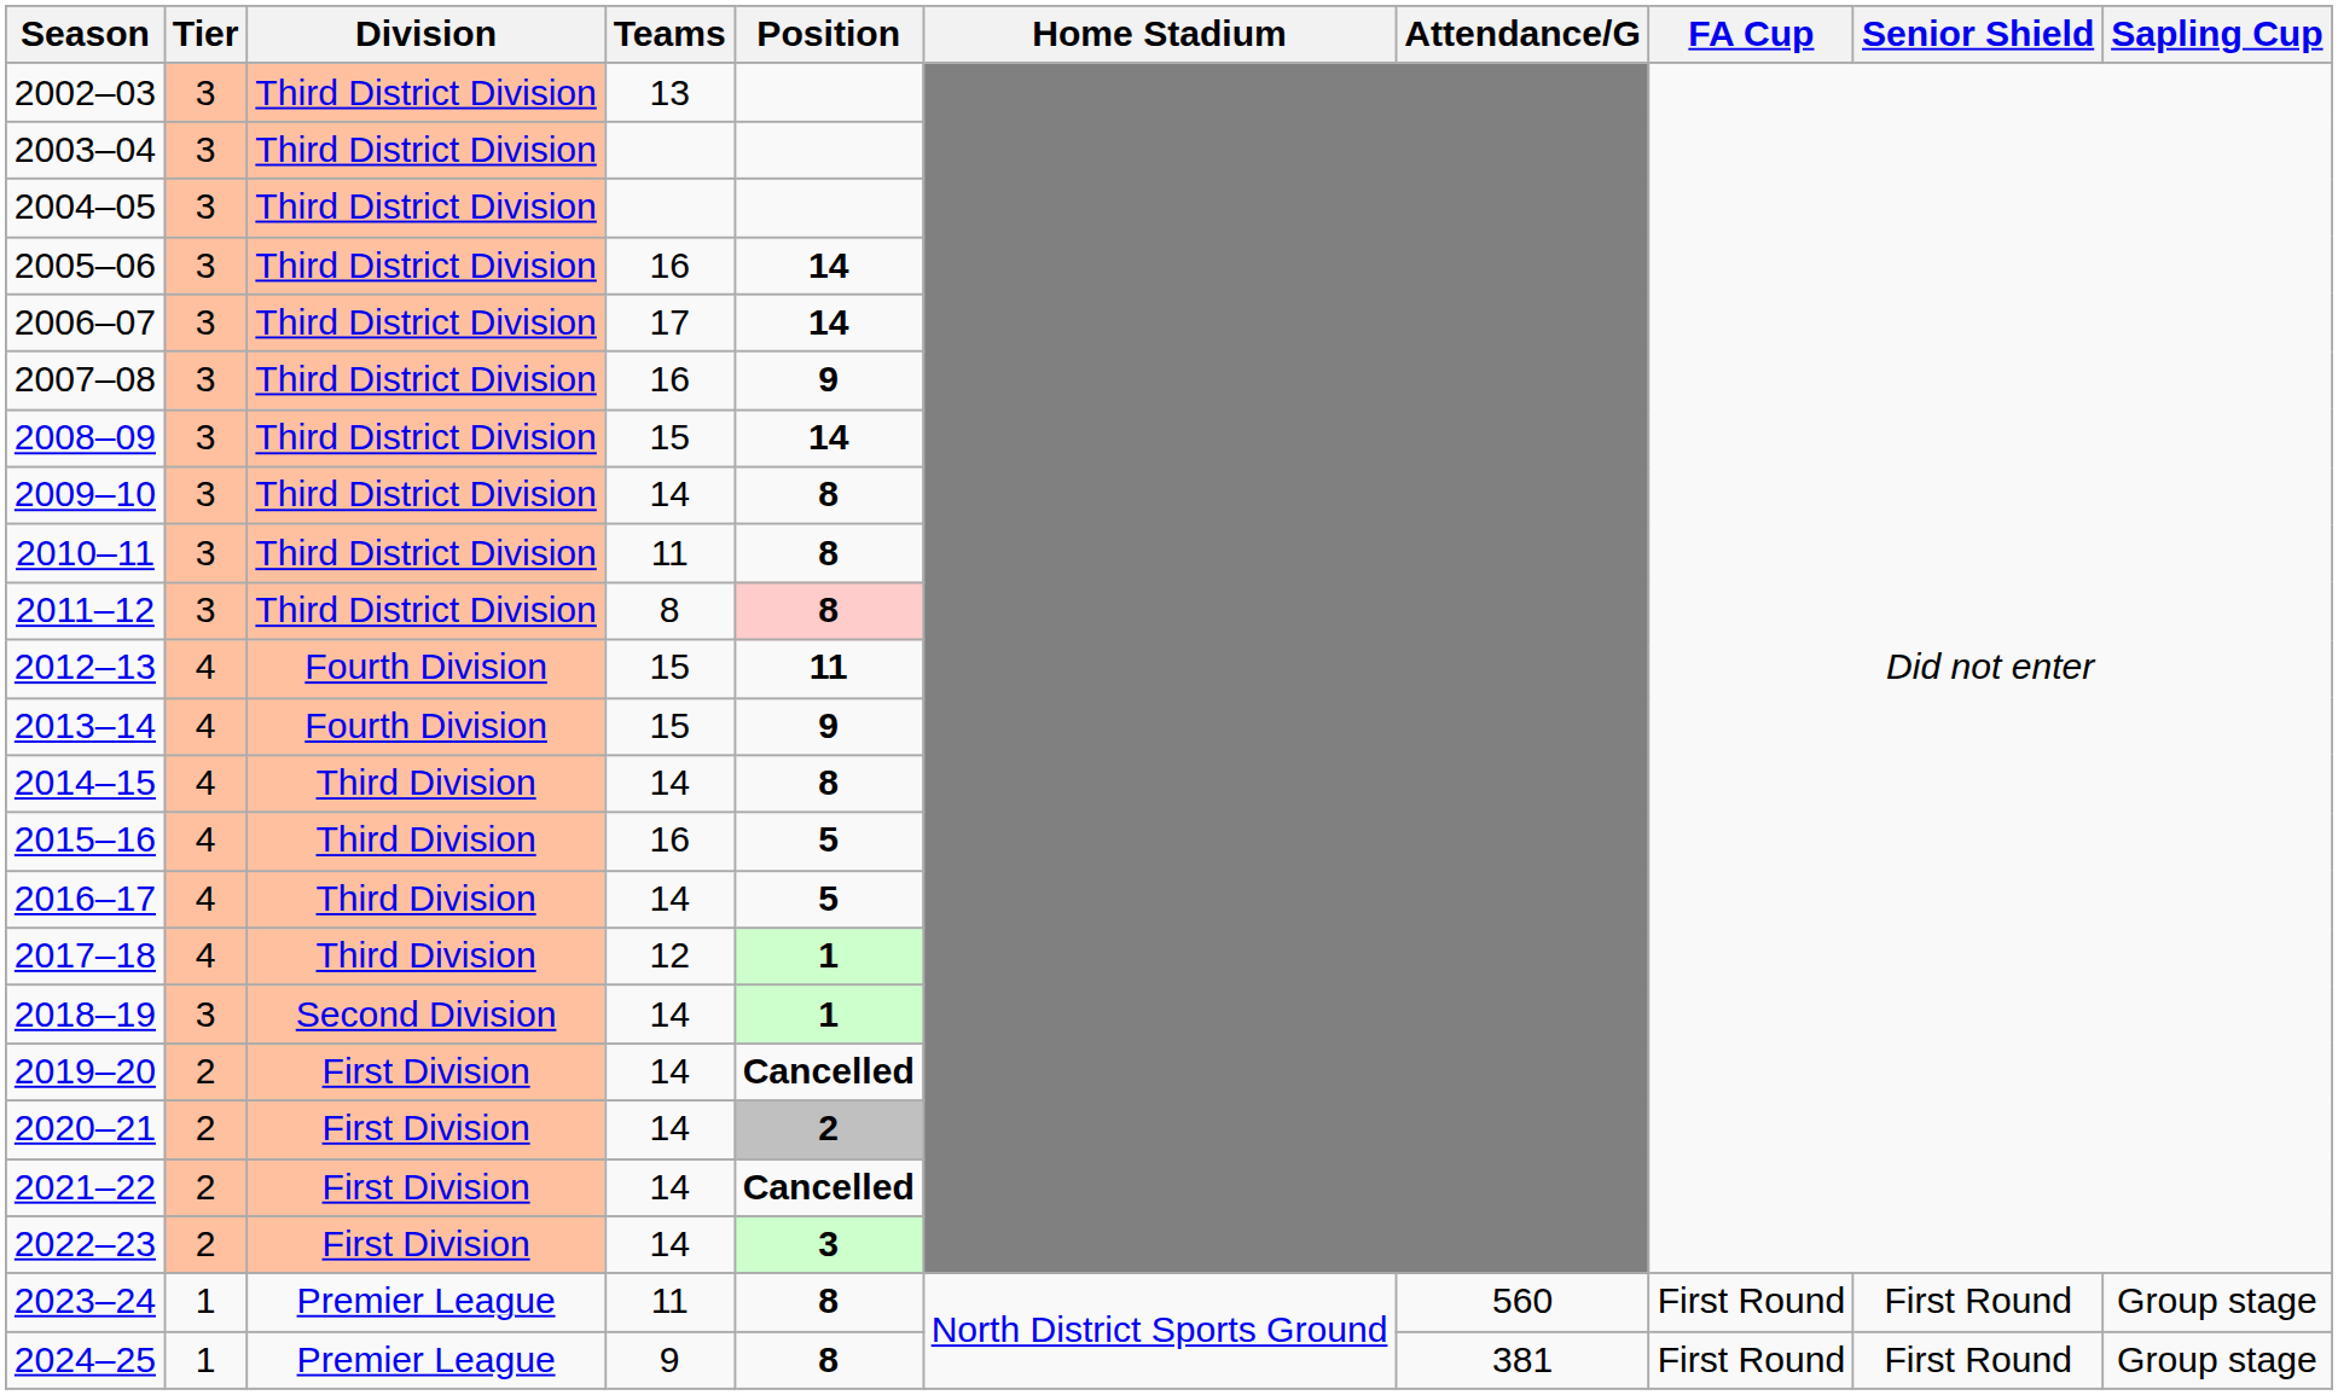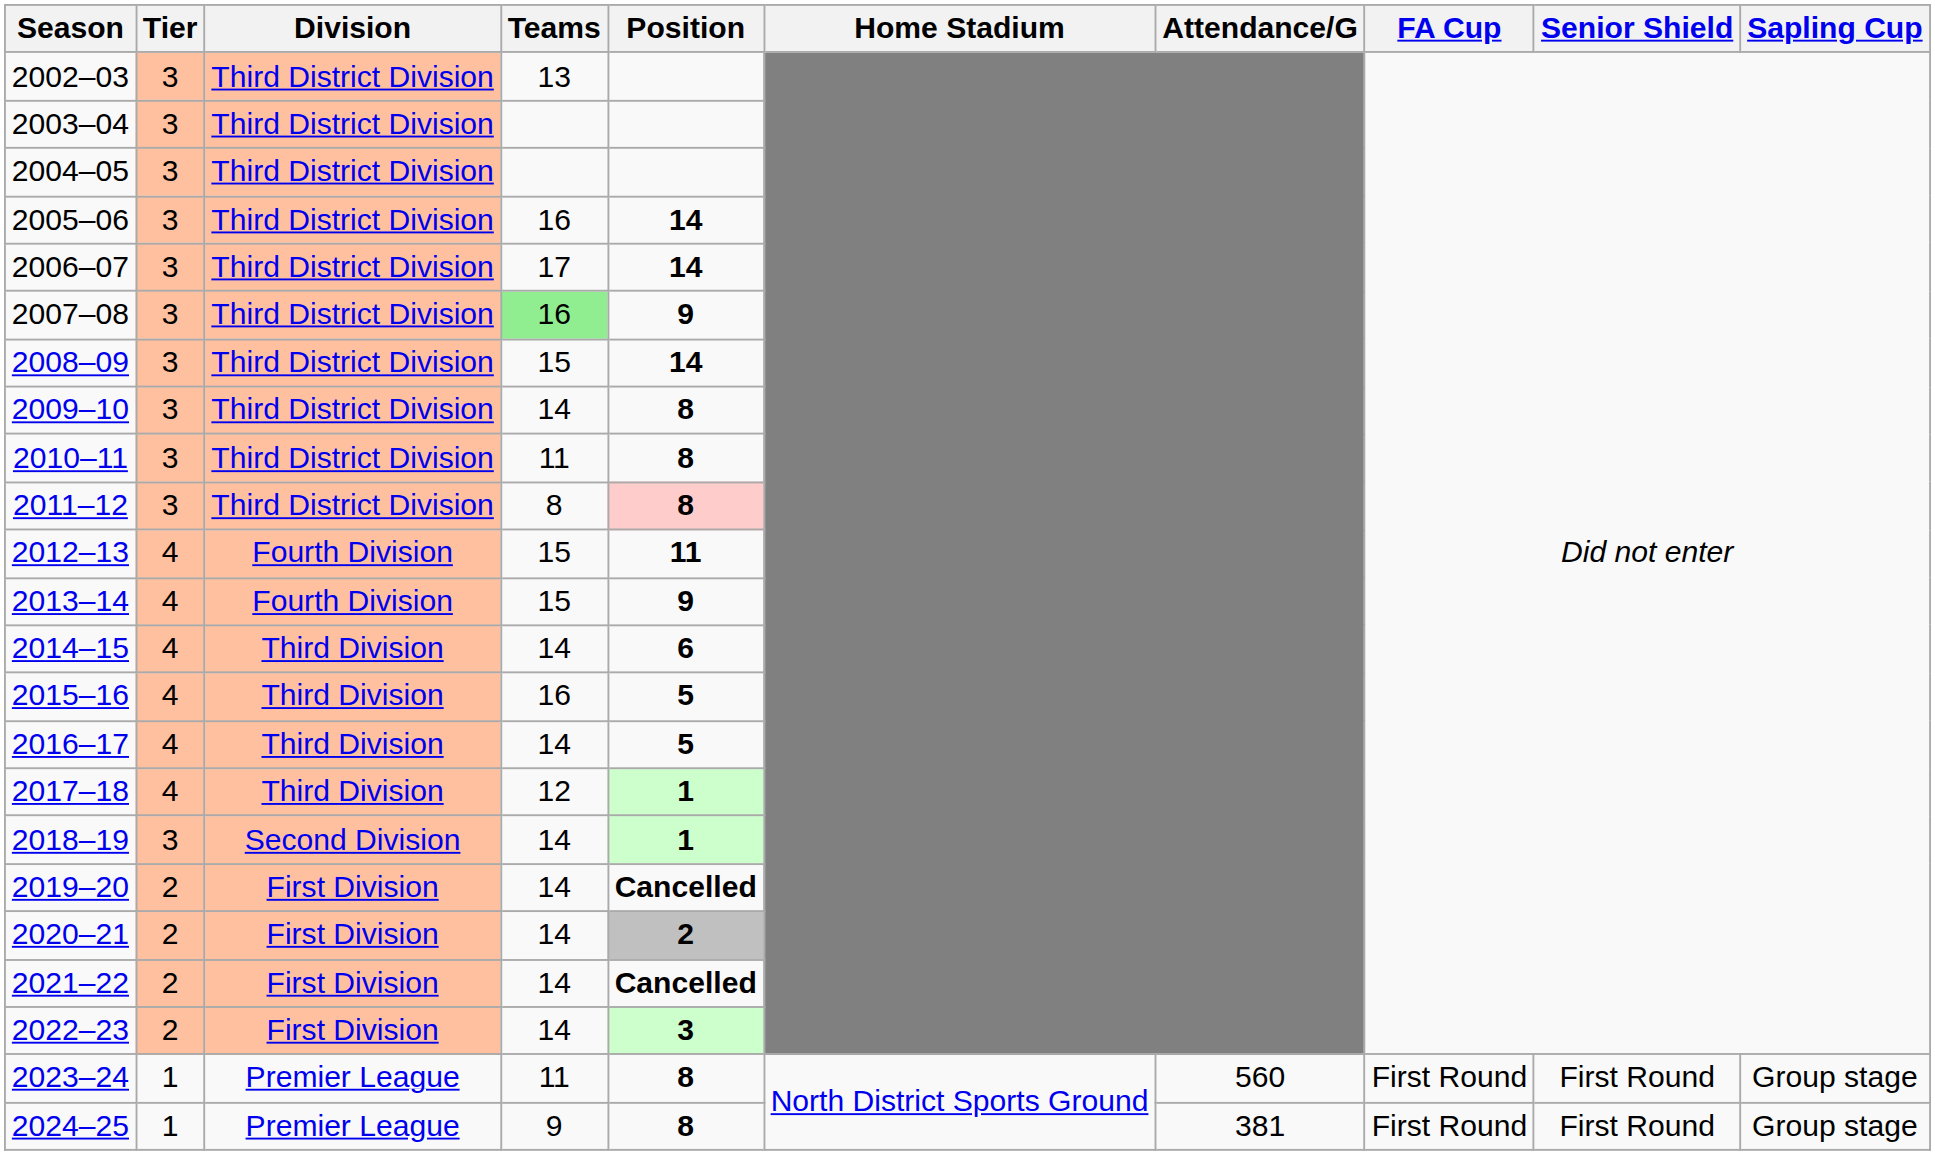2007–08 | Teams: no background -> lightgreen background
2014–15 | Position: 8 -> 6
